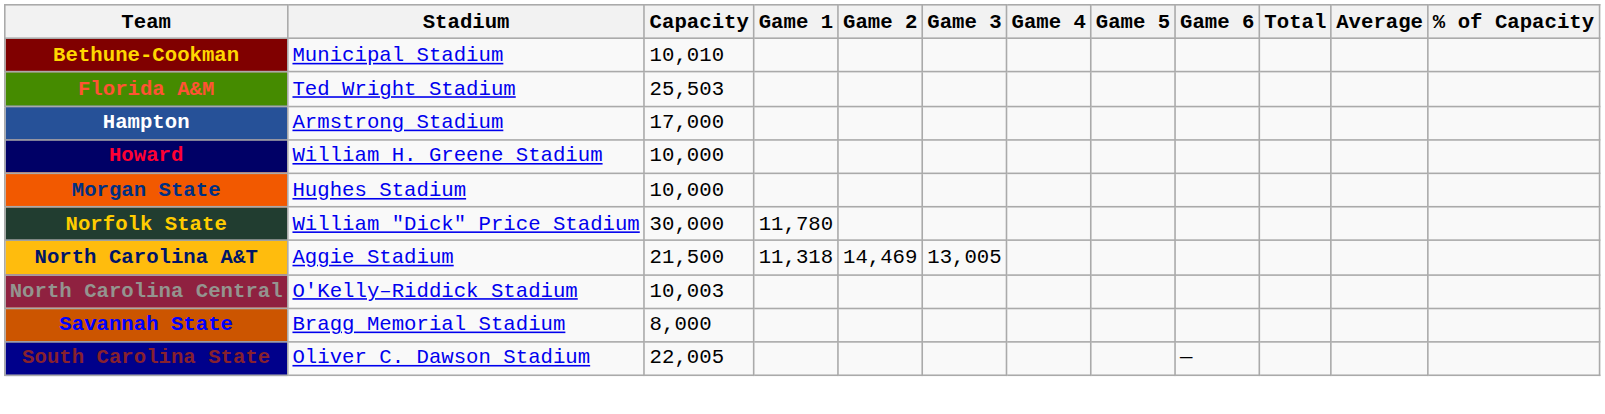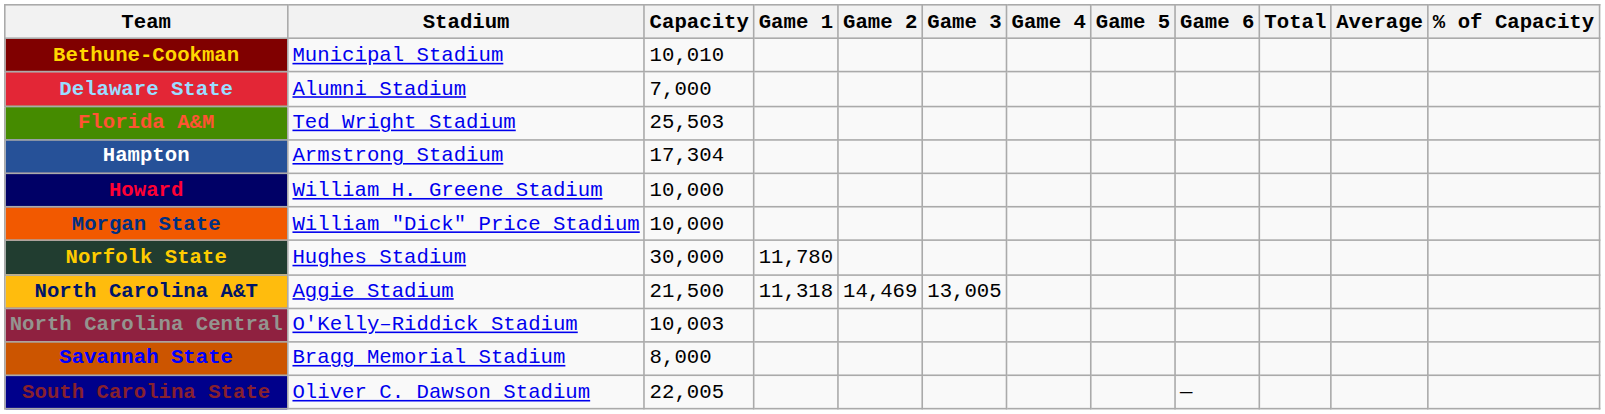+ row: Delaware State | Alumni Stadium | 7,000
Hampton | Capacity: 17,000 -> 17,304
Morgan State | Stadium: Hughes Stadium -> William "Dick" Price Stadium
Norfolk State | Stadium: William "Dick" Price Stadium -> Hughes Stadium
